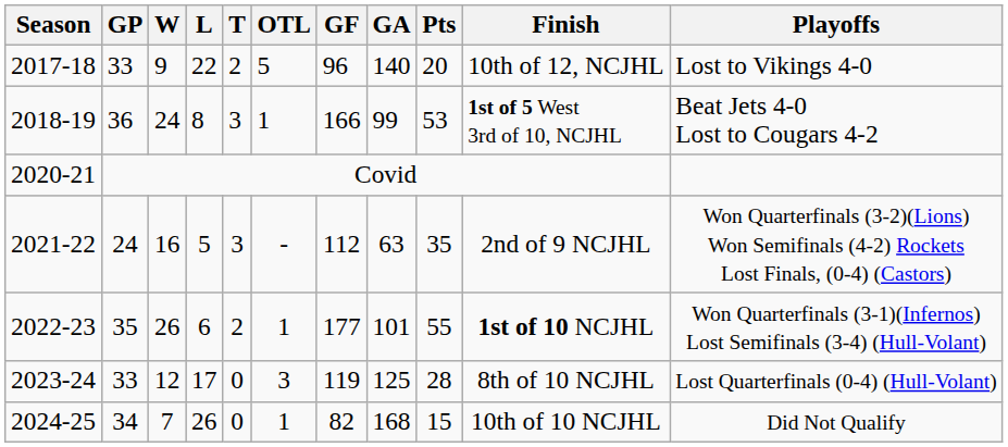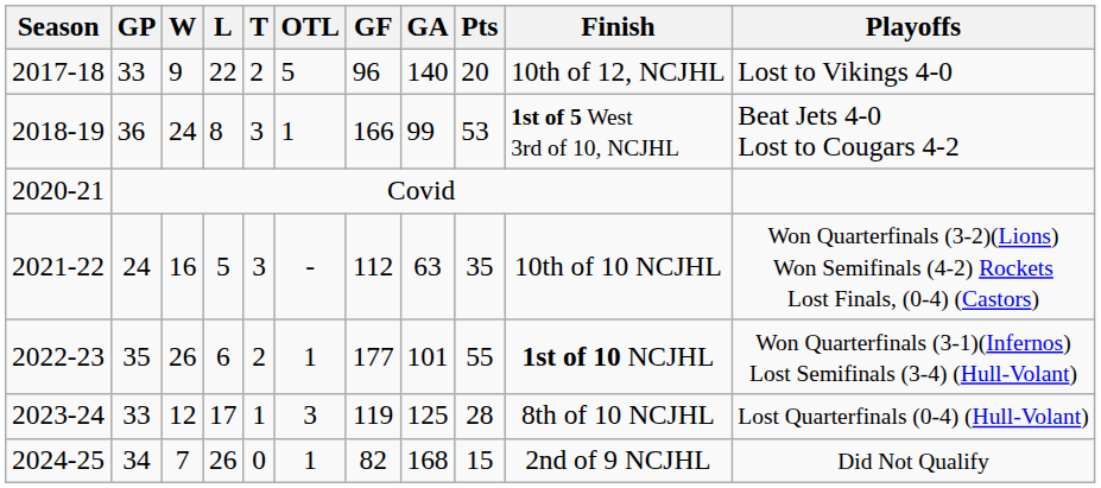2021-22 | Finish: 2nd of 9 NCJHL -> 10th of 10 NCJHL
2023-24 | T: 0 -> 1
2024-25 | Finish: 10th of 10 NCJHL -> 2nd of 9 NCJHL
